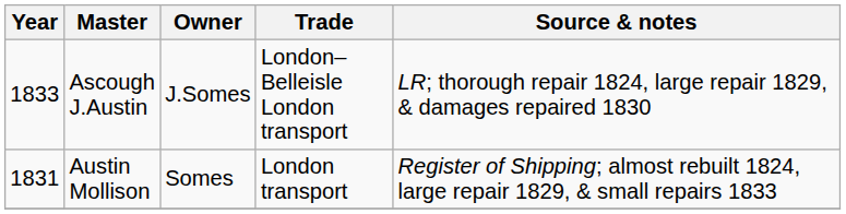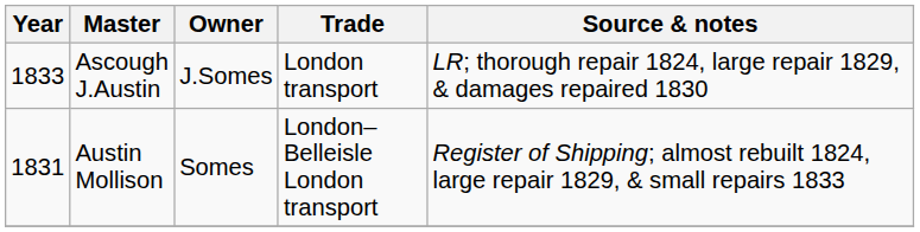Ascough J.Austin | Trade: London–Belleisle London transport -> London transport
Austin Mollison | Trade: London transport -> London–Belleisle London transport
